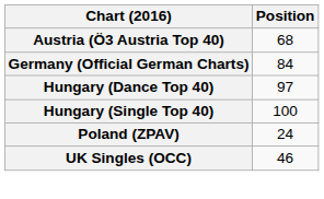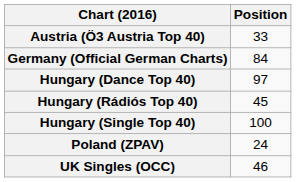Austria (Ö3 Austria Top 40) | Position: 68 -> 33
+ row: Hungary (Rádiós Top 40) | 45
